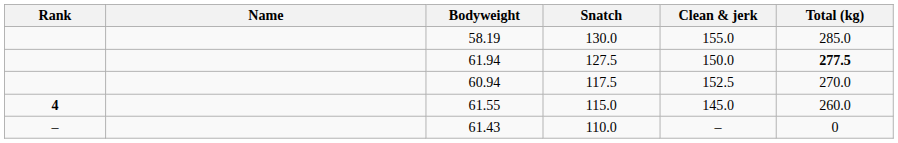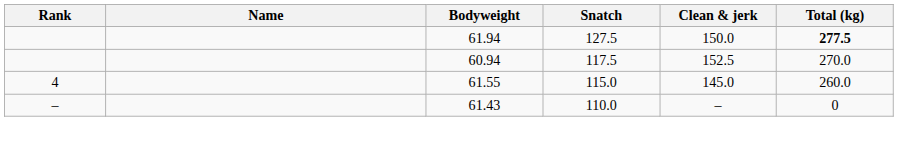- row: 58.19 | 130.0 | 155.0 | 285.0
61.55 | Rank: bold -> normal
